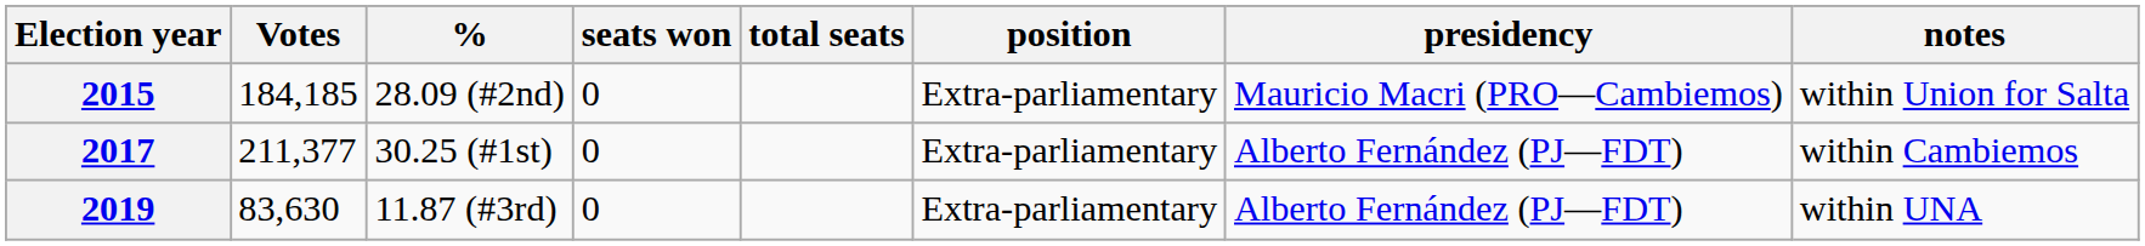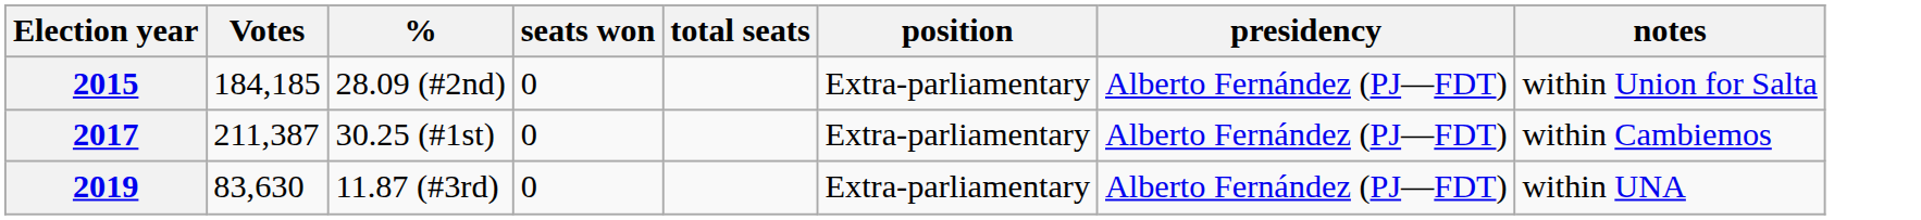2015 | presidency: Mauricio Macri (PRO—Cambiemos) -> Alberto Fernández (PJ—FDT)
2017 | Votes: 211,377 -> 211,387
